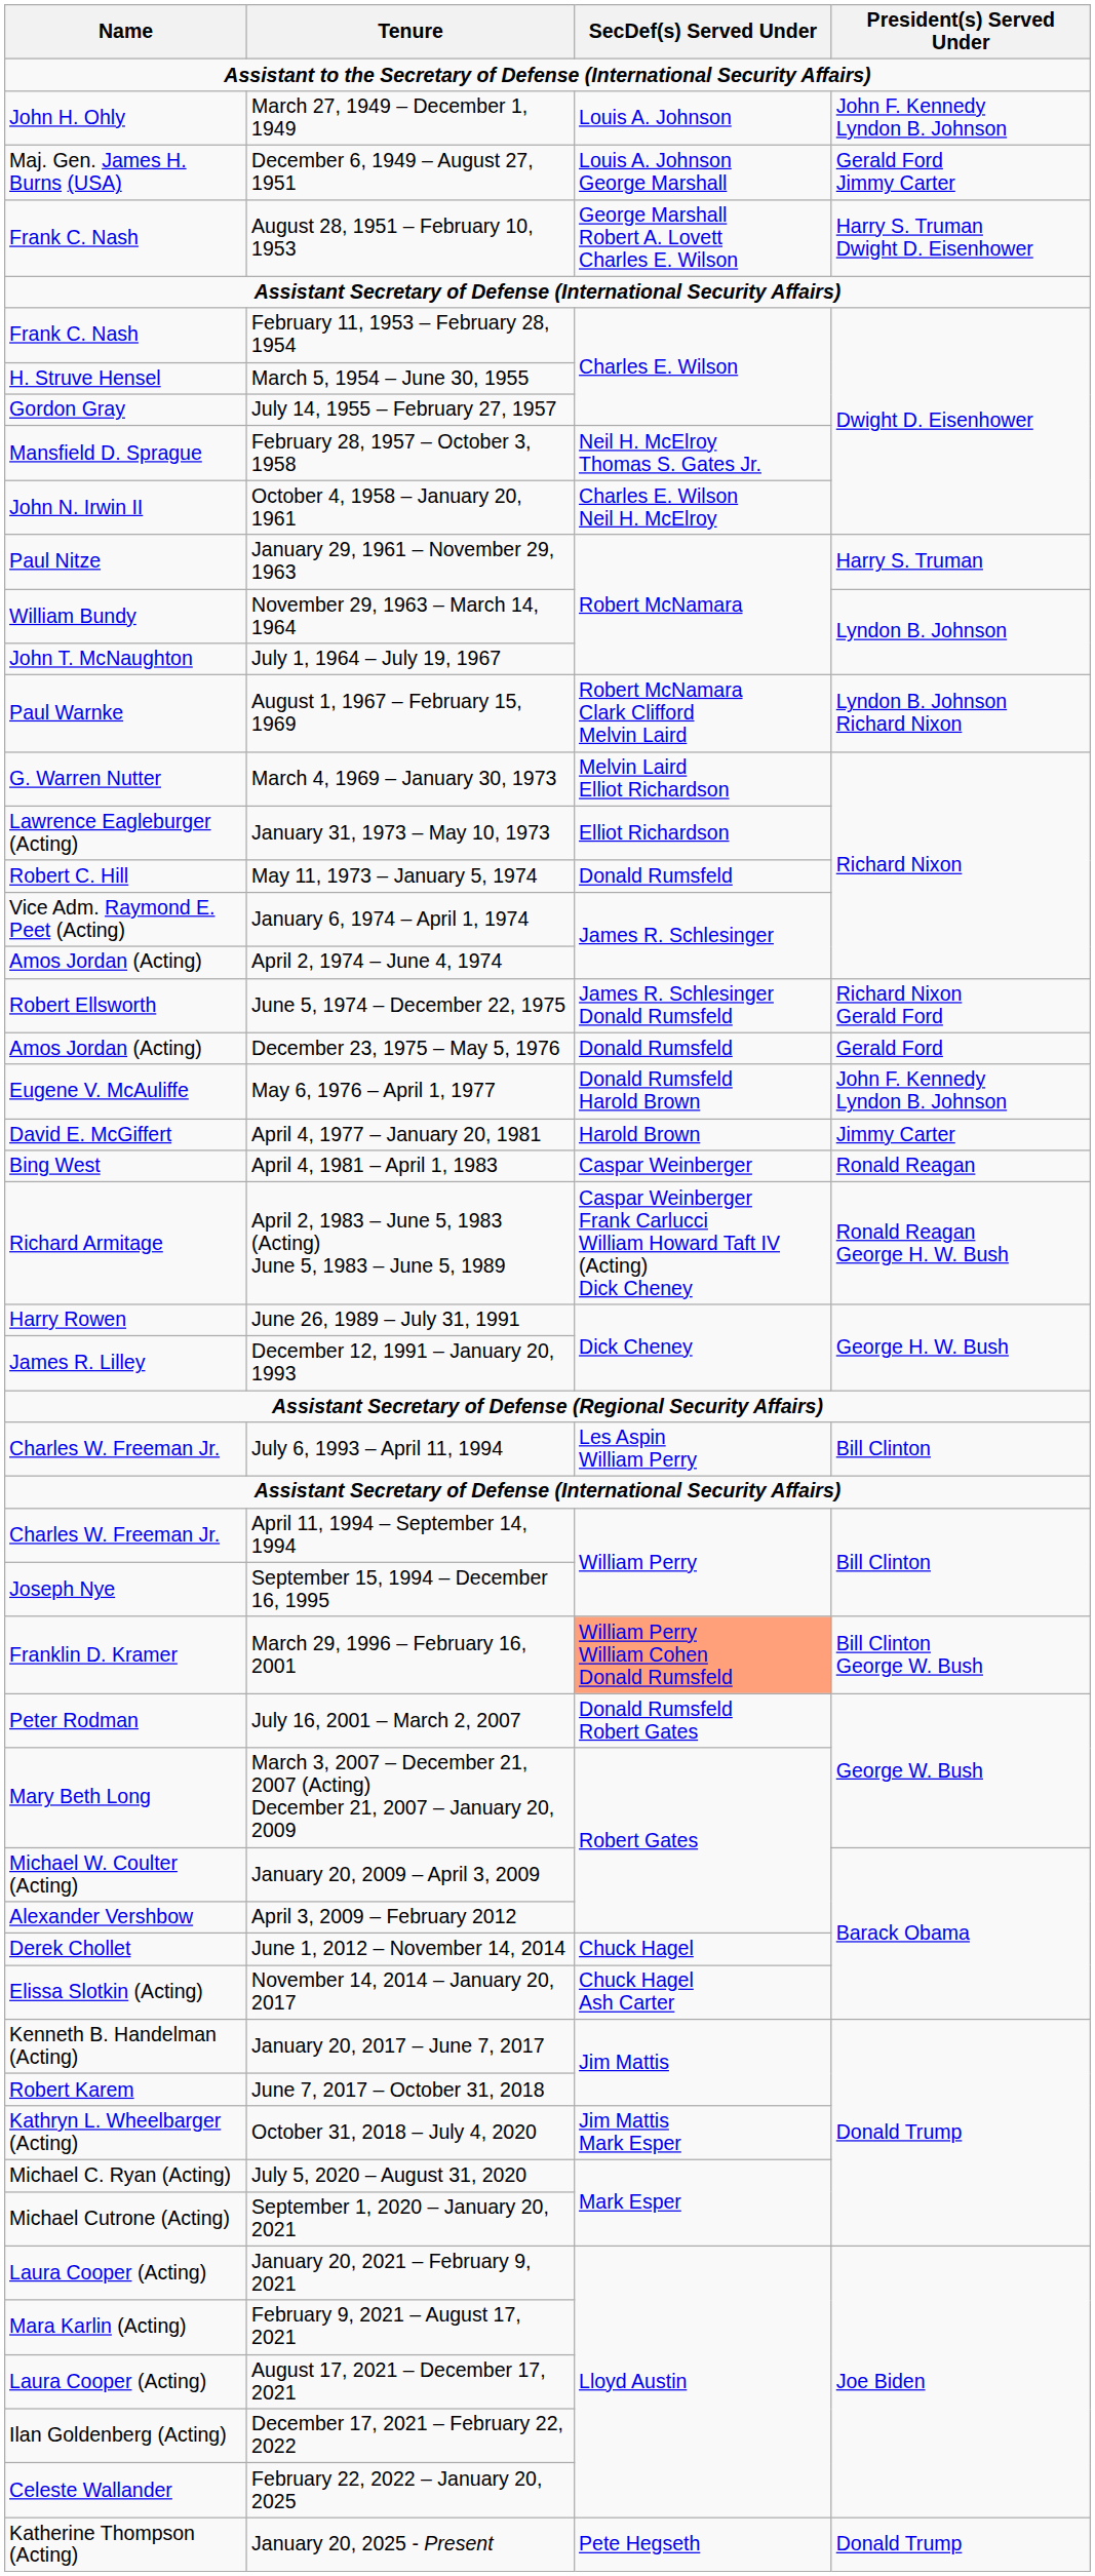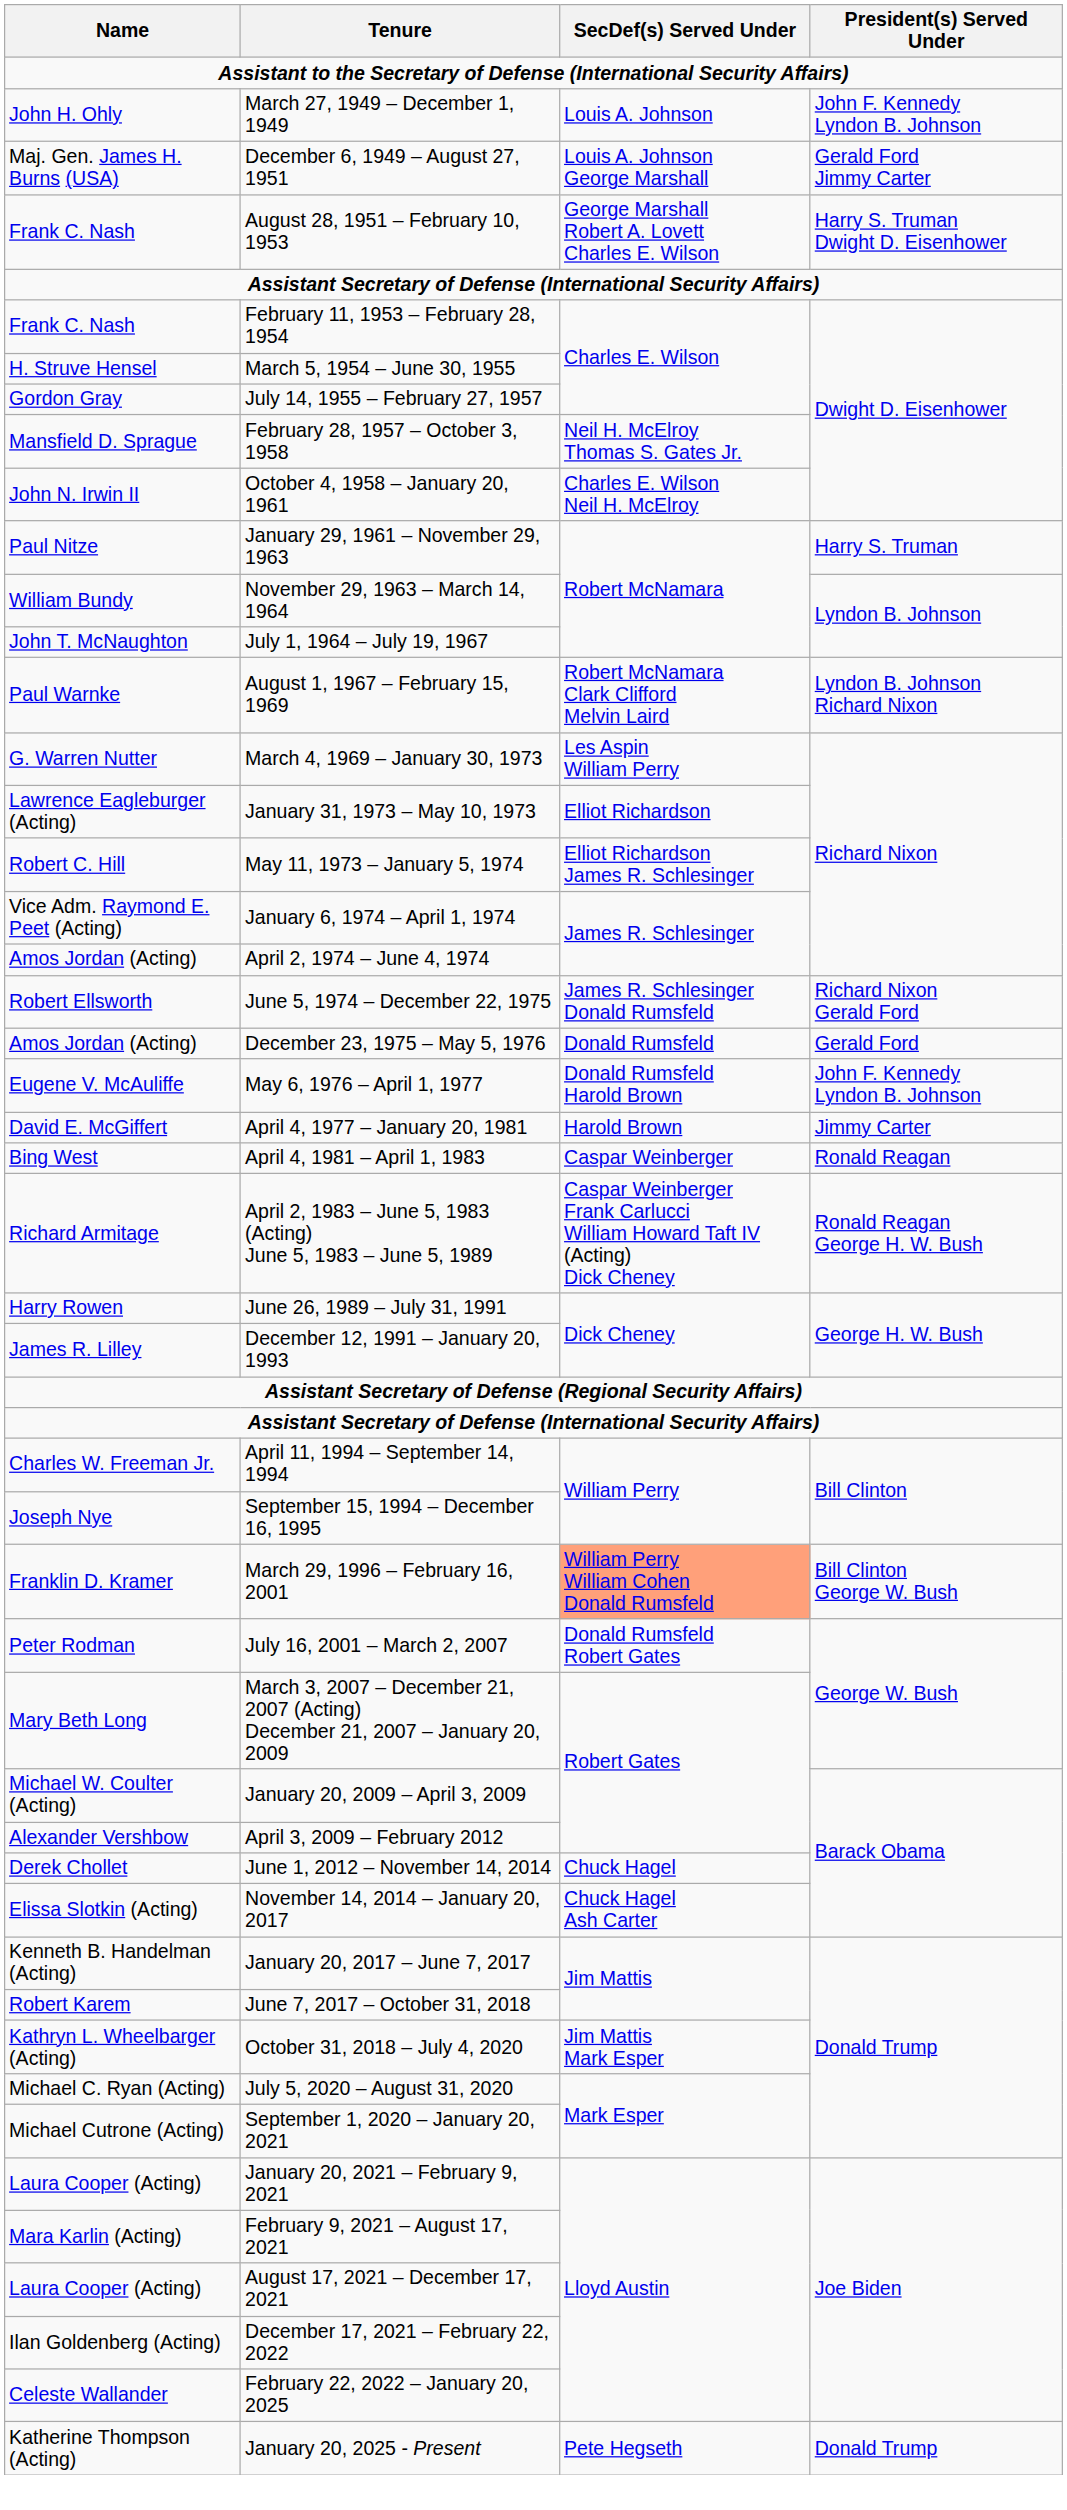March 4, 1969 – January 30, 1973 | SecDef(s) Served Under: Melvin Laird Elliot Richardson -> Les Aspin William Perry
May 11, 1973 – January 5, 1974 | SecDef(s) Served Under: Donald Rumsfeld -> Elliot Richardson James R. Schlesinger
- row: Charles W. Freeman Jr. | July 6, 1993 – April 11, 1994 | Les Aspin William Perry | Bill Clinton
